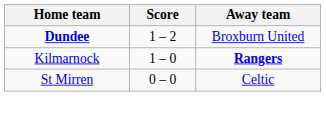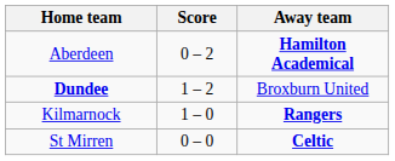+ row: Aberdeen | 0 – 2 | Hamilton Academical
St Mirren | Away team: normal -> bold
